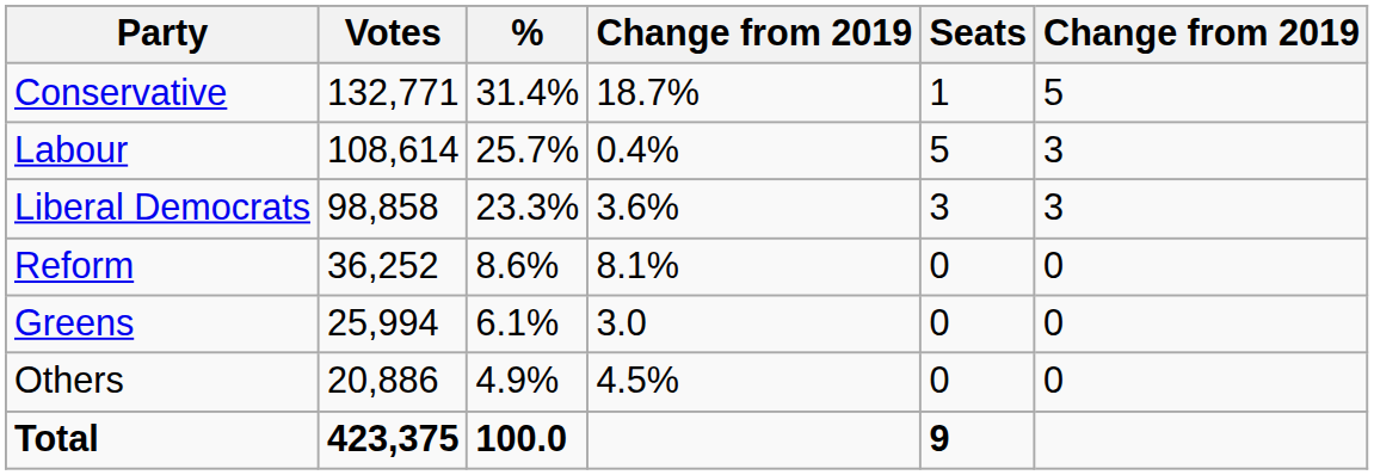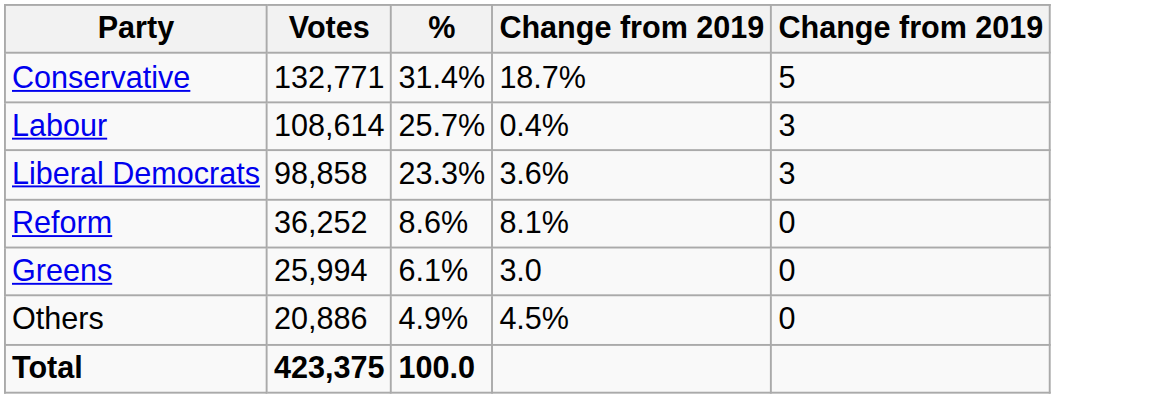- column: Seats | 1 | 5 | 3 | 0 | 0 | 0 | 9
